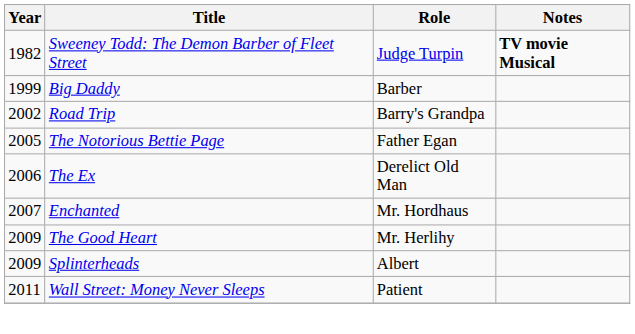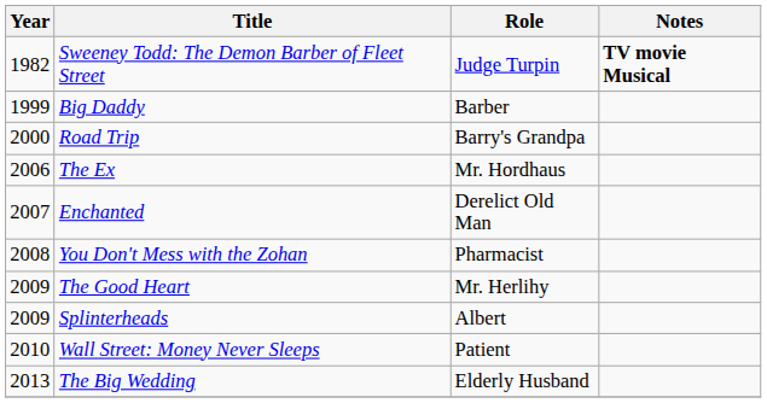Road Trip | Year: 2002 -> 2000
- row: 2005 | The Notorious Bettie Page | Father Egan
The Ex | Role: Derelict Old Man -> Mr. Hordhaus
Enchanted | Role: Mr. Hordhaus -> Derelict Old Man
+ row: 2008 | You Don't Mess with the Zohan | Pharmacist
Wall Street: Money Never Sleeps | Year: 2011 -> 2010
+ row: 2013 | The Big Wedding | Elderly Husband
